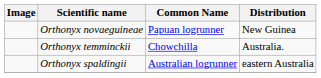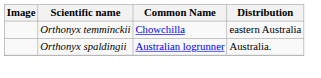- row: Orthonyx novaeguineae | Papuan logrunner | New Guinea
Orthonyx temminckii | Distribution: Australia. -> eastern Australia
Orthonyx spaldingii | Distribution: eastern Australia -> Australia.
